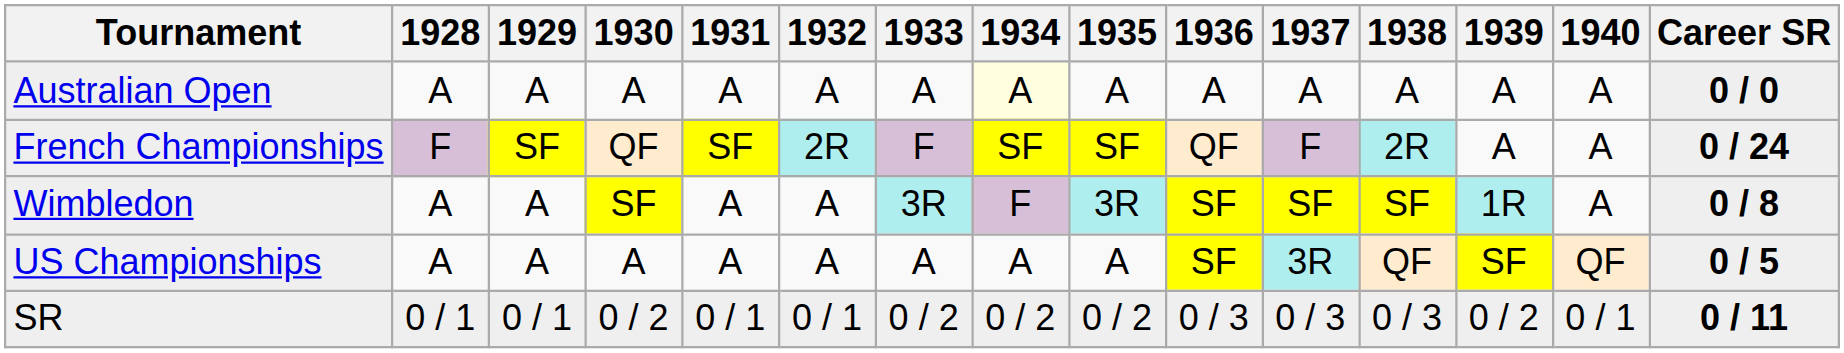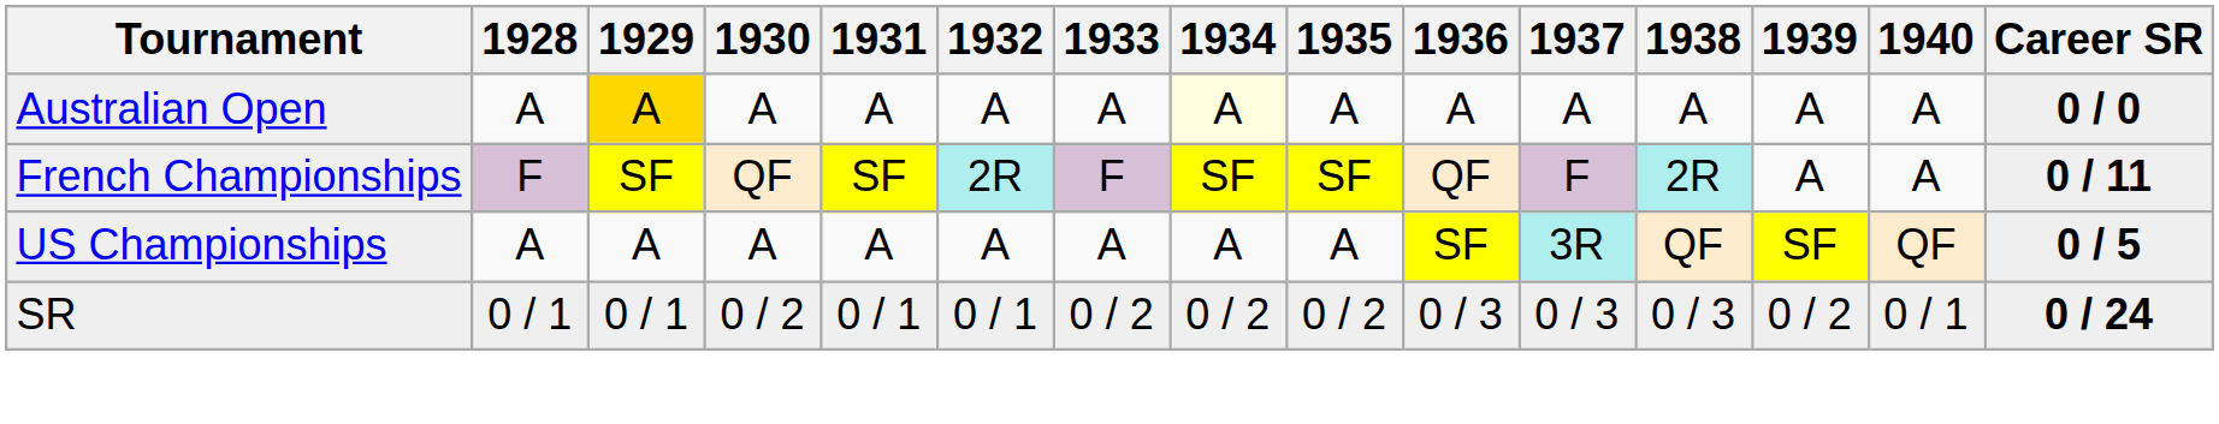Australian Open | 1929: no background -> gold background
French Championships | Career SR: 0 / 24 -> 0 / 11
- row: Wimbledon | A | A | SF | A | A | 3R | F | 3R | SF | SF | SF | 1R | A | 0 / 8
SR | Career SR: 0 / 11 -> 0 / 24
